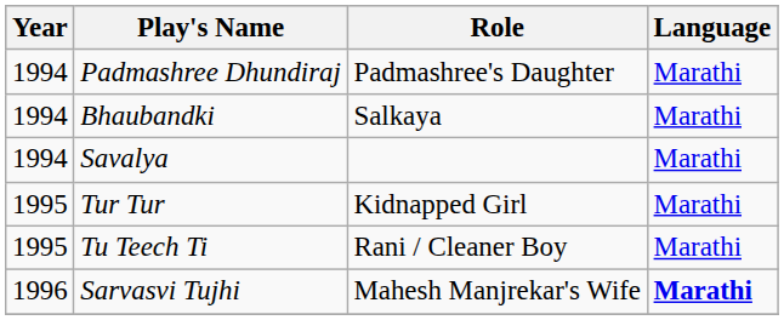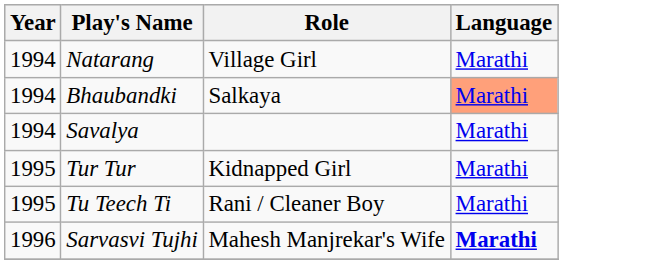+ row: 1994 | Natarang | Village Girl | Marathi
- row: 1994 | Padmashree Dhundiraj | Padmashree's Daughter | Marathi
Bhaubandki | Language: no background -> lightsalmon background
